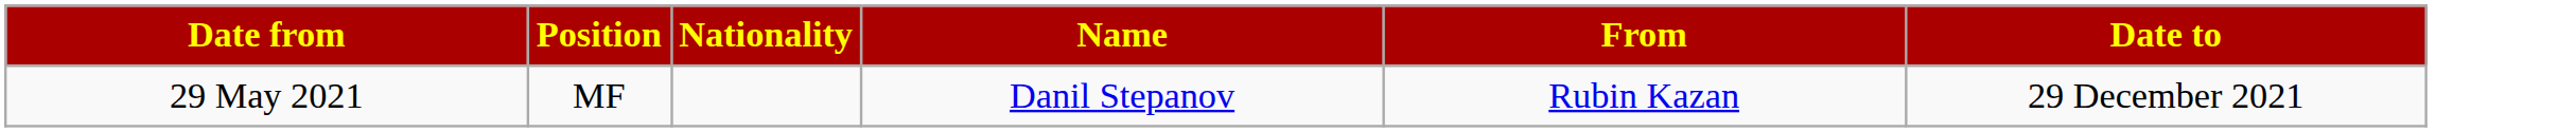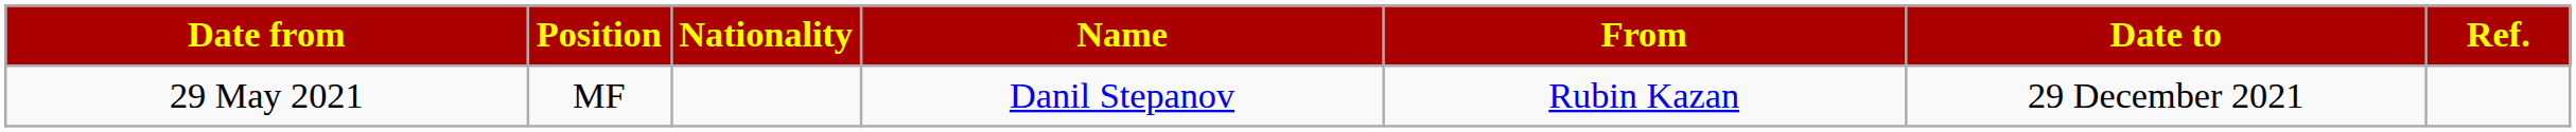+ column: Ref.
